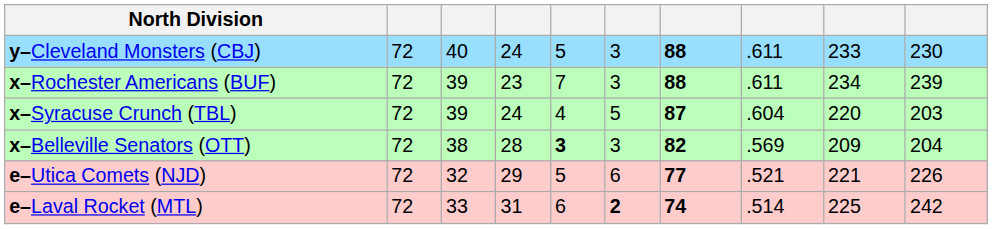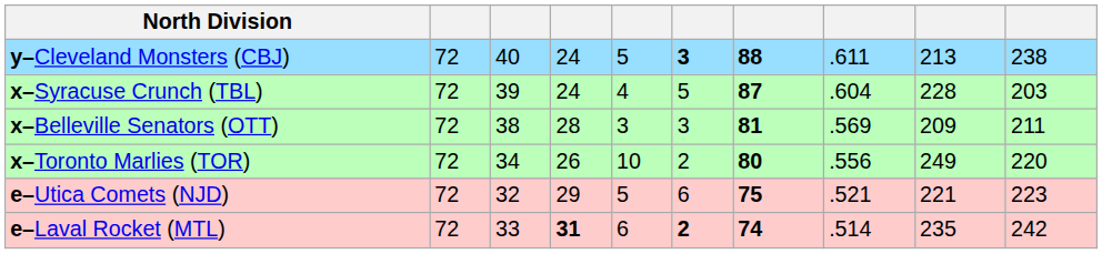y–Cleveland Monsters (CBJ) | column 6: normal -> bold
y–Cleveland Monsters (CBJ) | column 9: 233 -> 213
y–Cleveland Monsters (CBJ) | column 10: 230 -> 238
- row: x–Rochester Americans (BUF) | 72 | 39 | 23 | 7 | 3 | 88 | .611 | 234 | 239
x–Syracuse Crunch (TBL) | column 9: 220 -> 228
x–Belleville Senators (OTT) | column 5: bold -> normal
x–Belleville Senators (OTT) | column 7: 82 -> 81
x–Belleville Senators (OTT) | column 10: 204 -> 211
+ row: x–Toronto Marlies (TOR) | 72 | 34 | 26 | 10 | 2 | 80 | .556 | 249 | 220
e–Utica Comets (NJD) | column 7: 77 -> 75
e–Utica Comets (NJD) | column 10: 226 -> 223
e–Laval Rocket (MTL) | column 4: normal -> bold
e–Laval Rocket (MTL) | column 9: 225 -> 235
